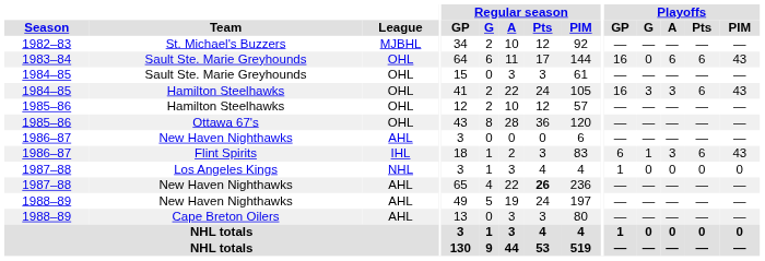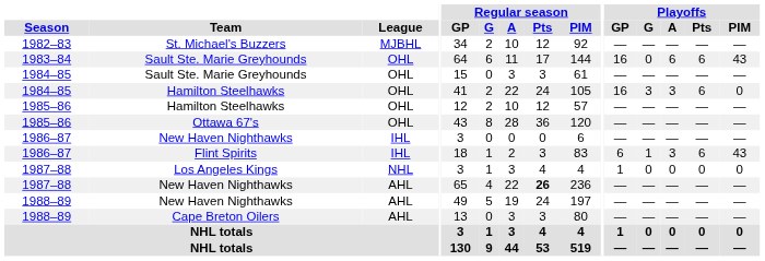1984–85 / Hamilton Steelhawks | Playoffs / PIM: 43 -> 0
1986–87 / New Haven Nighthawks | League: AHL -> IHL
